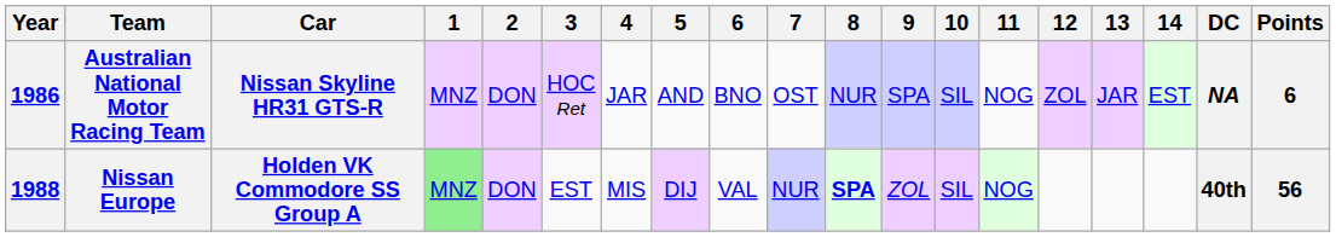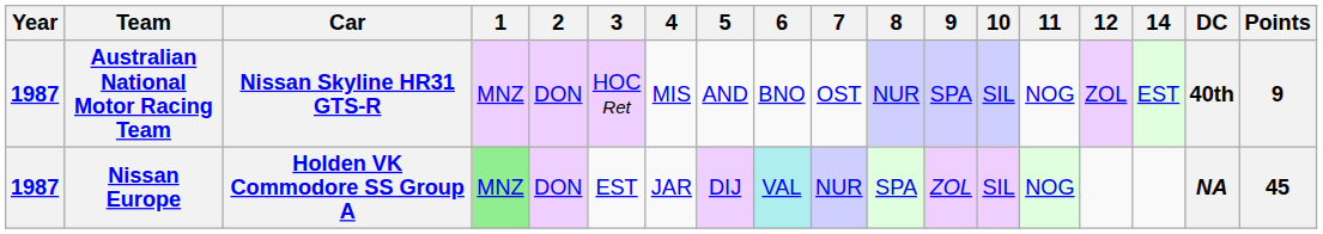- column: 13 | JAR
Australian National Motor Racing Team | Year: 1986 -> 1987
Australian National Motor Racing Team | 4: JAR -> MIS
Australian National Motor Racing Team | DC: NA -> 40th
Australian National Motor Racing Team | Points: 6 -> 9
Nissan Europe | Year: 1988 -> 1987
Nissan Europe | 4: MIS -> JAR
Nissan Europe | 6: no background -> paleturquoise background
Nissan Europe | 8: bold -> normal
Nissan Europe | DC: 40th -> NA
Nissan Europe | Points: 56 -> 45
